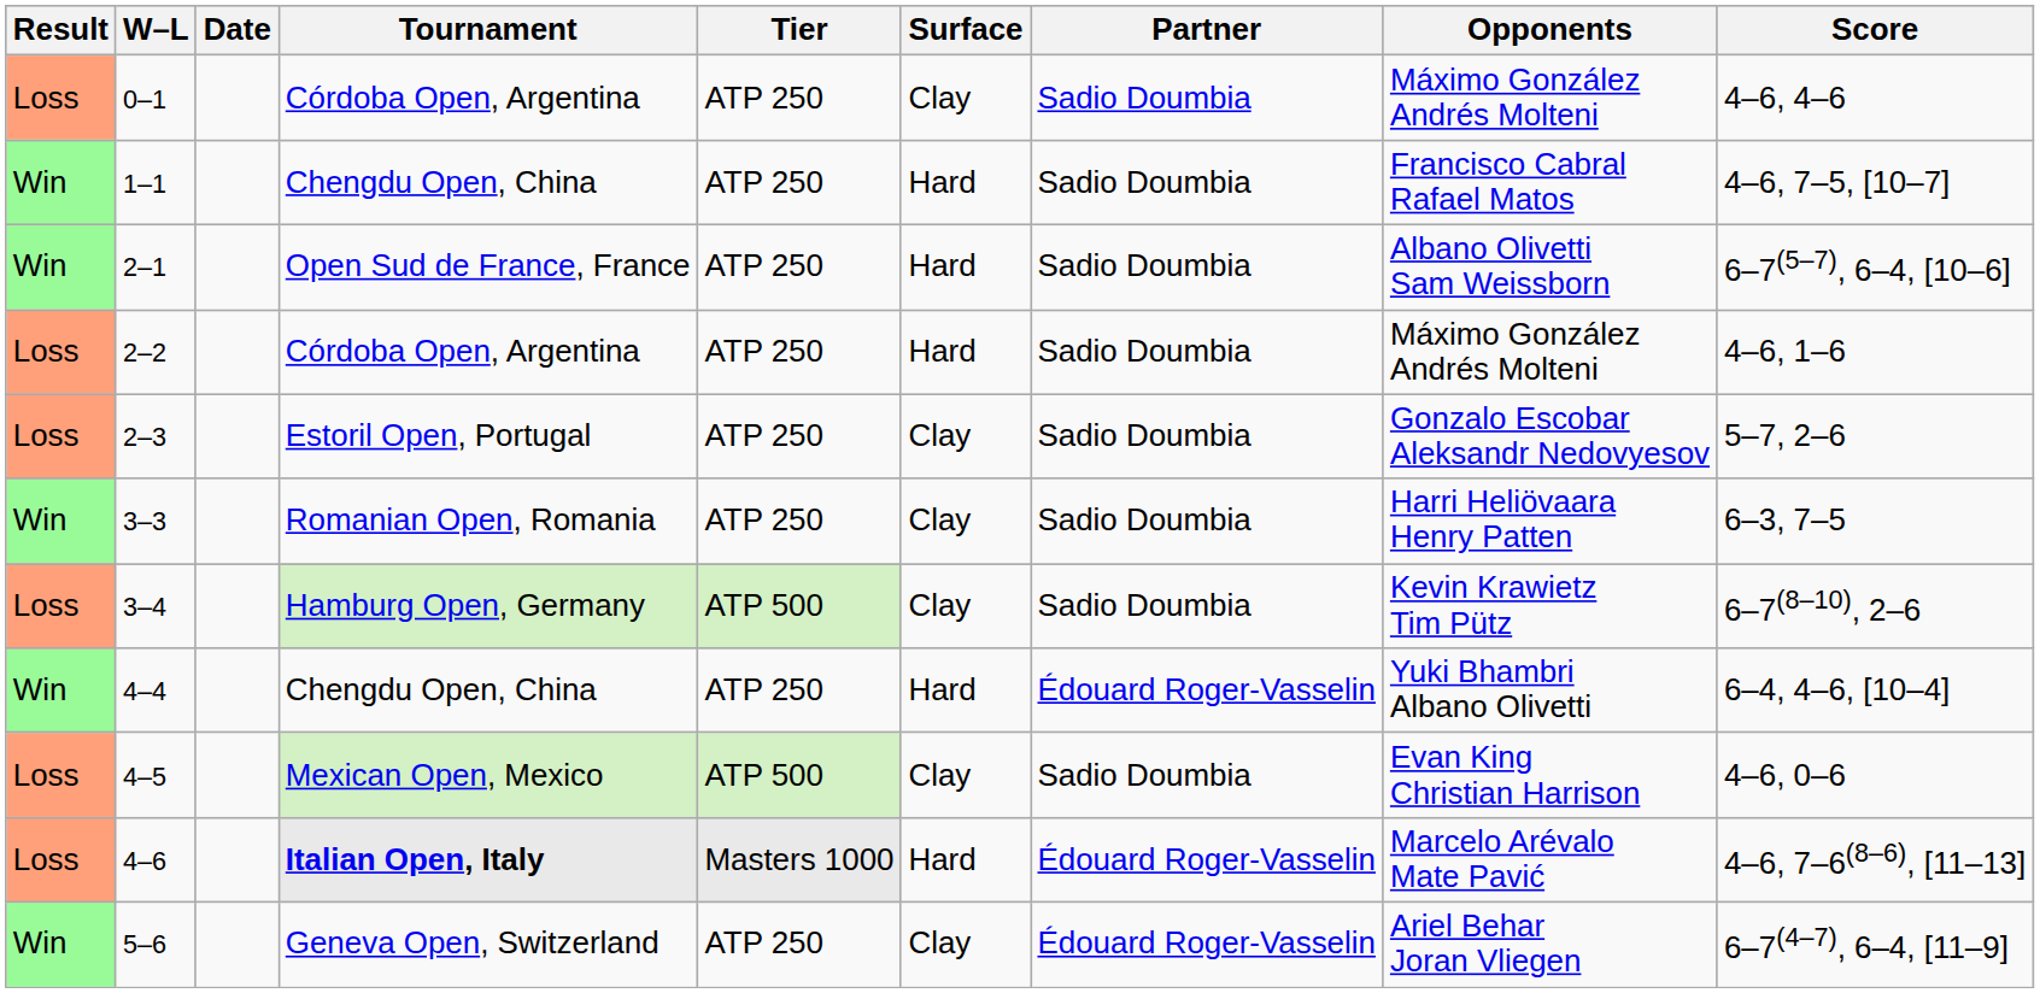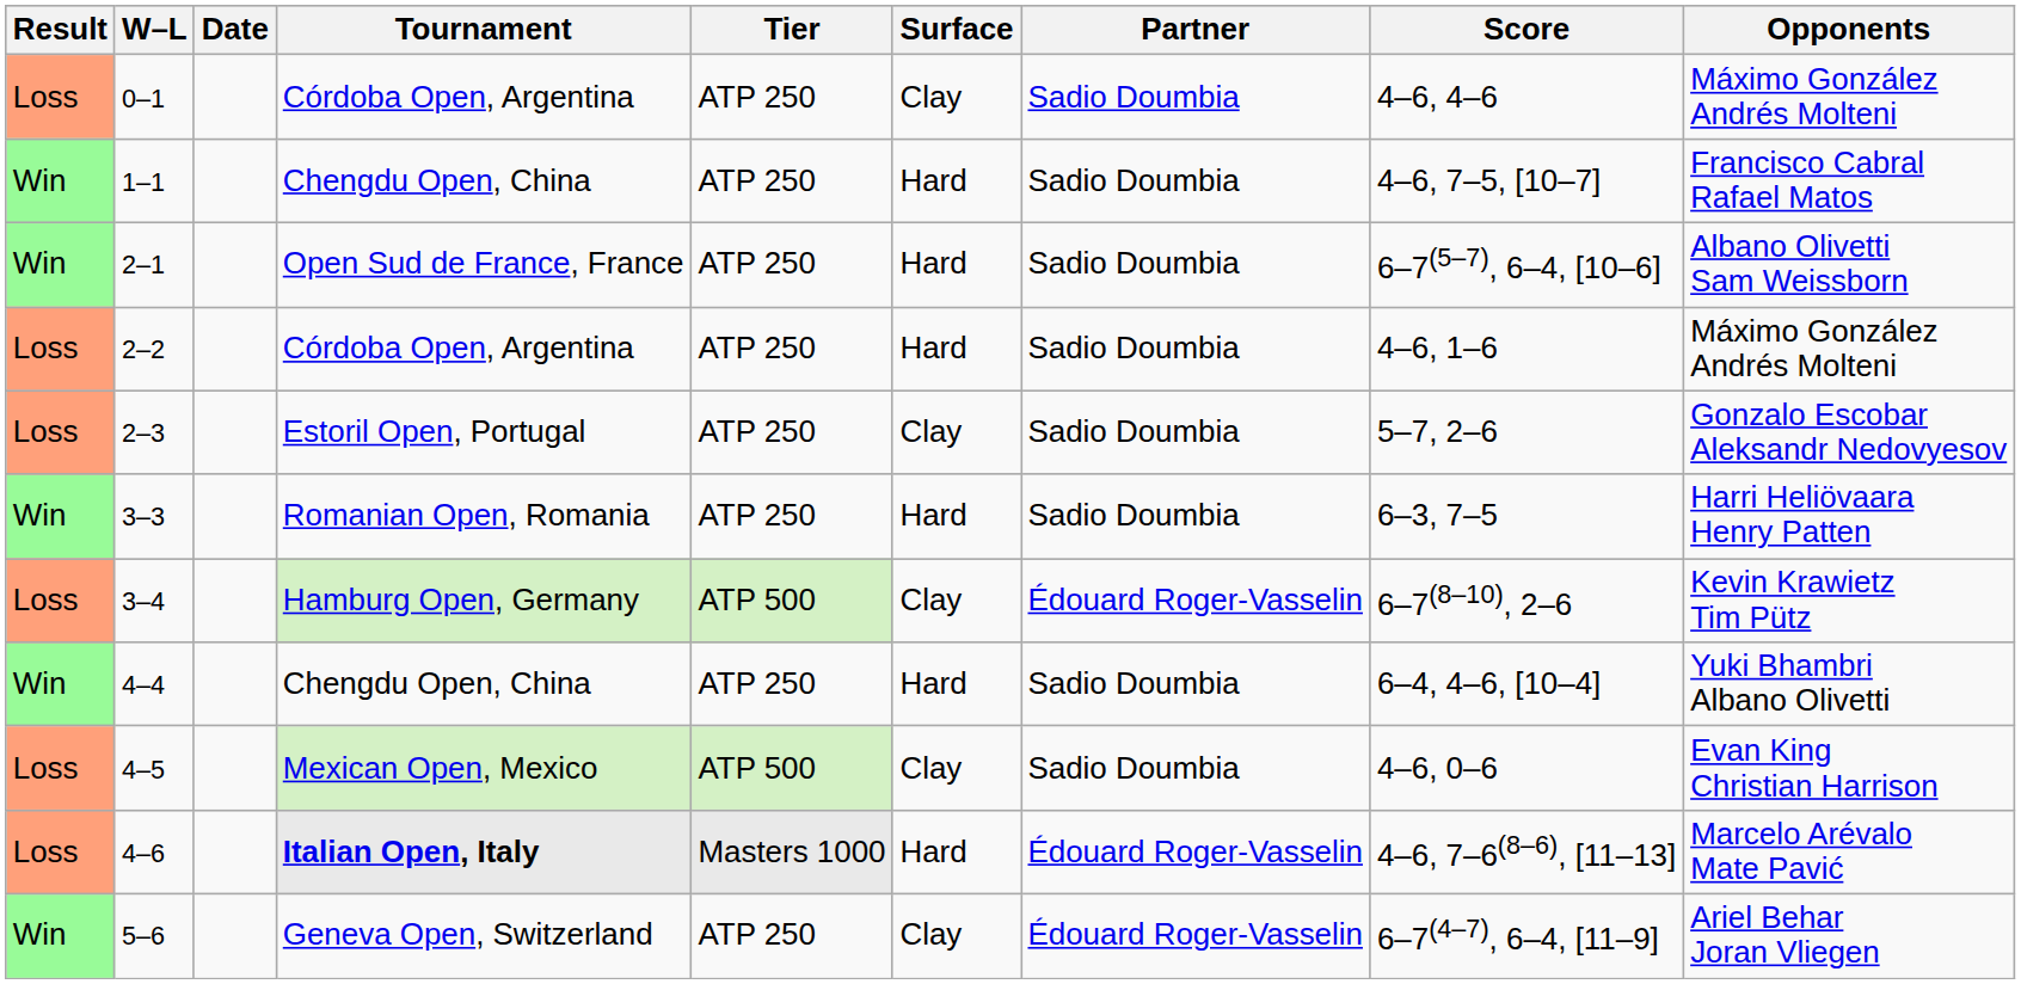columns swapped: Opponents <-> Score
3–3 | Surface: Clay -> Hard
3–4 | Partner: Sadio Doumbia -> Édouard Roger-Vasselin
4–4 | Partner: Édouard Roger-Vasselin -> Sadio Doumbia
